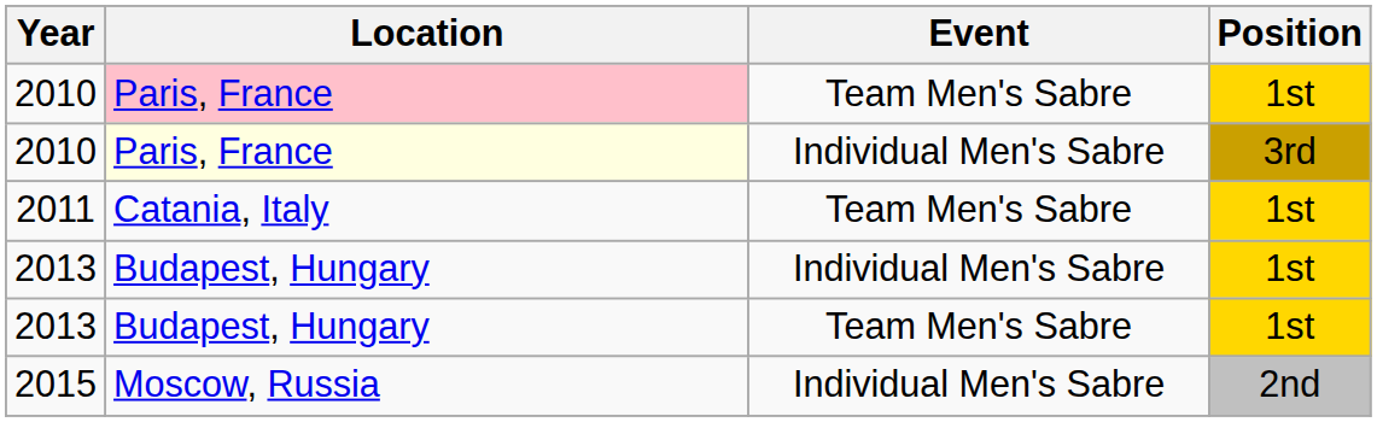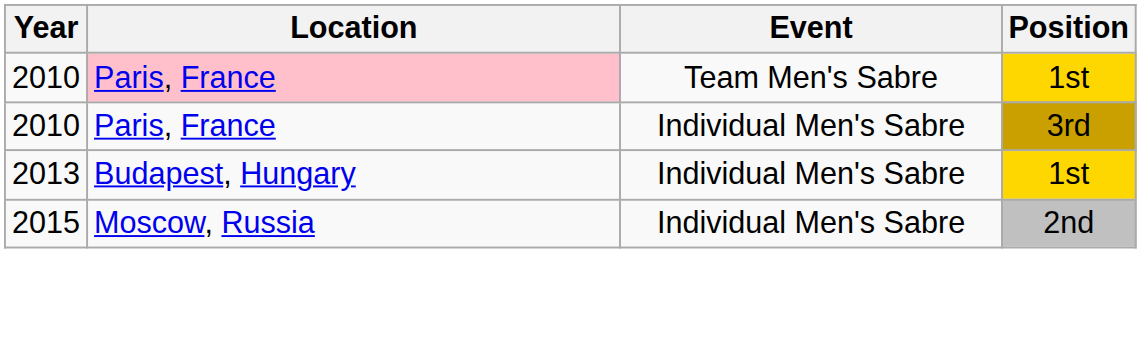2010 / Individual Men's Sabre | Location: lightyellow background -> no background
- row: 2011 | Catania, Italy | Team Men's Sabre | 1st
- row: 2013 | Budapest, Hungary | Team Men's Sabre | 1st
